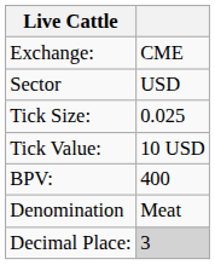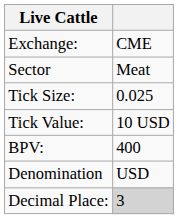Sector | column 2: USD -> Meat
Denomination | column 2: Meat -> USD
